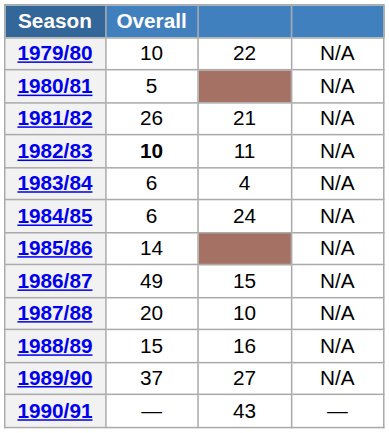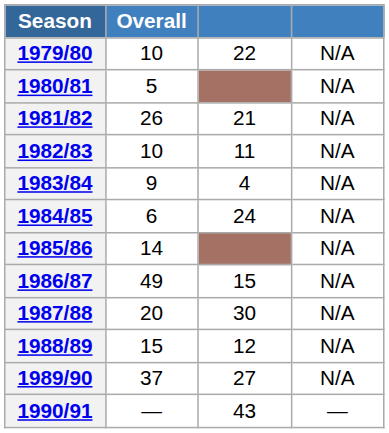1982/83 | Overall: bold -> normal
1983/84 | Overall: 6 -> 9
1987/88 | column 3: 10 -> 30
1988/89 | column 3: 16 -> 12
